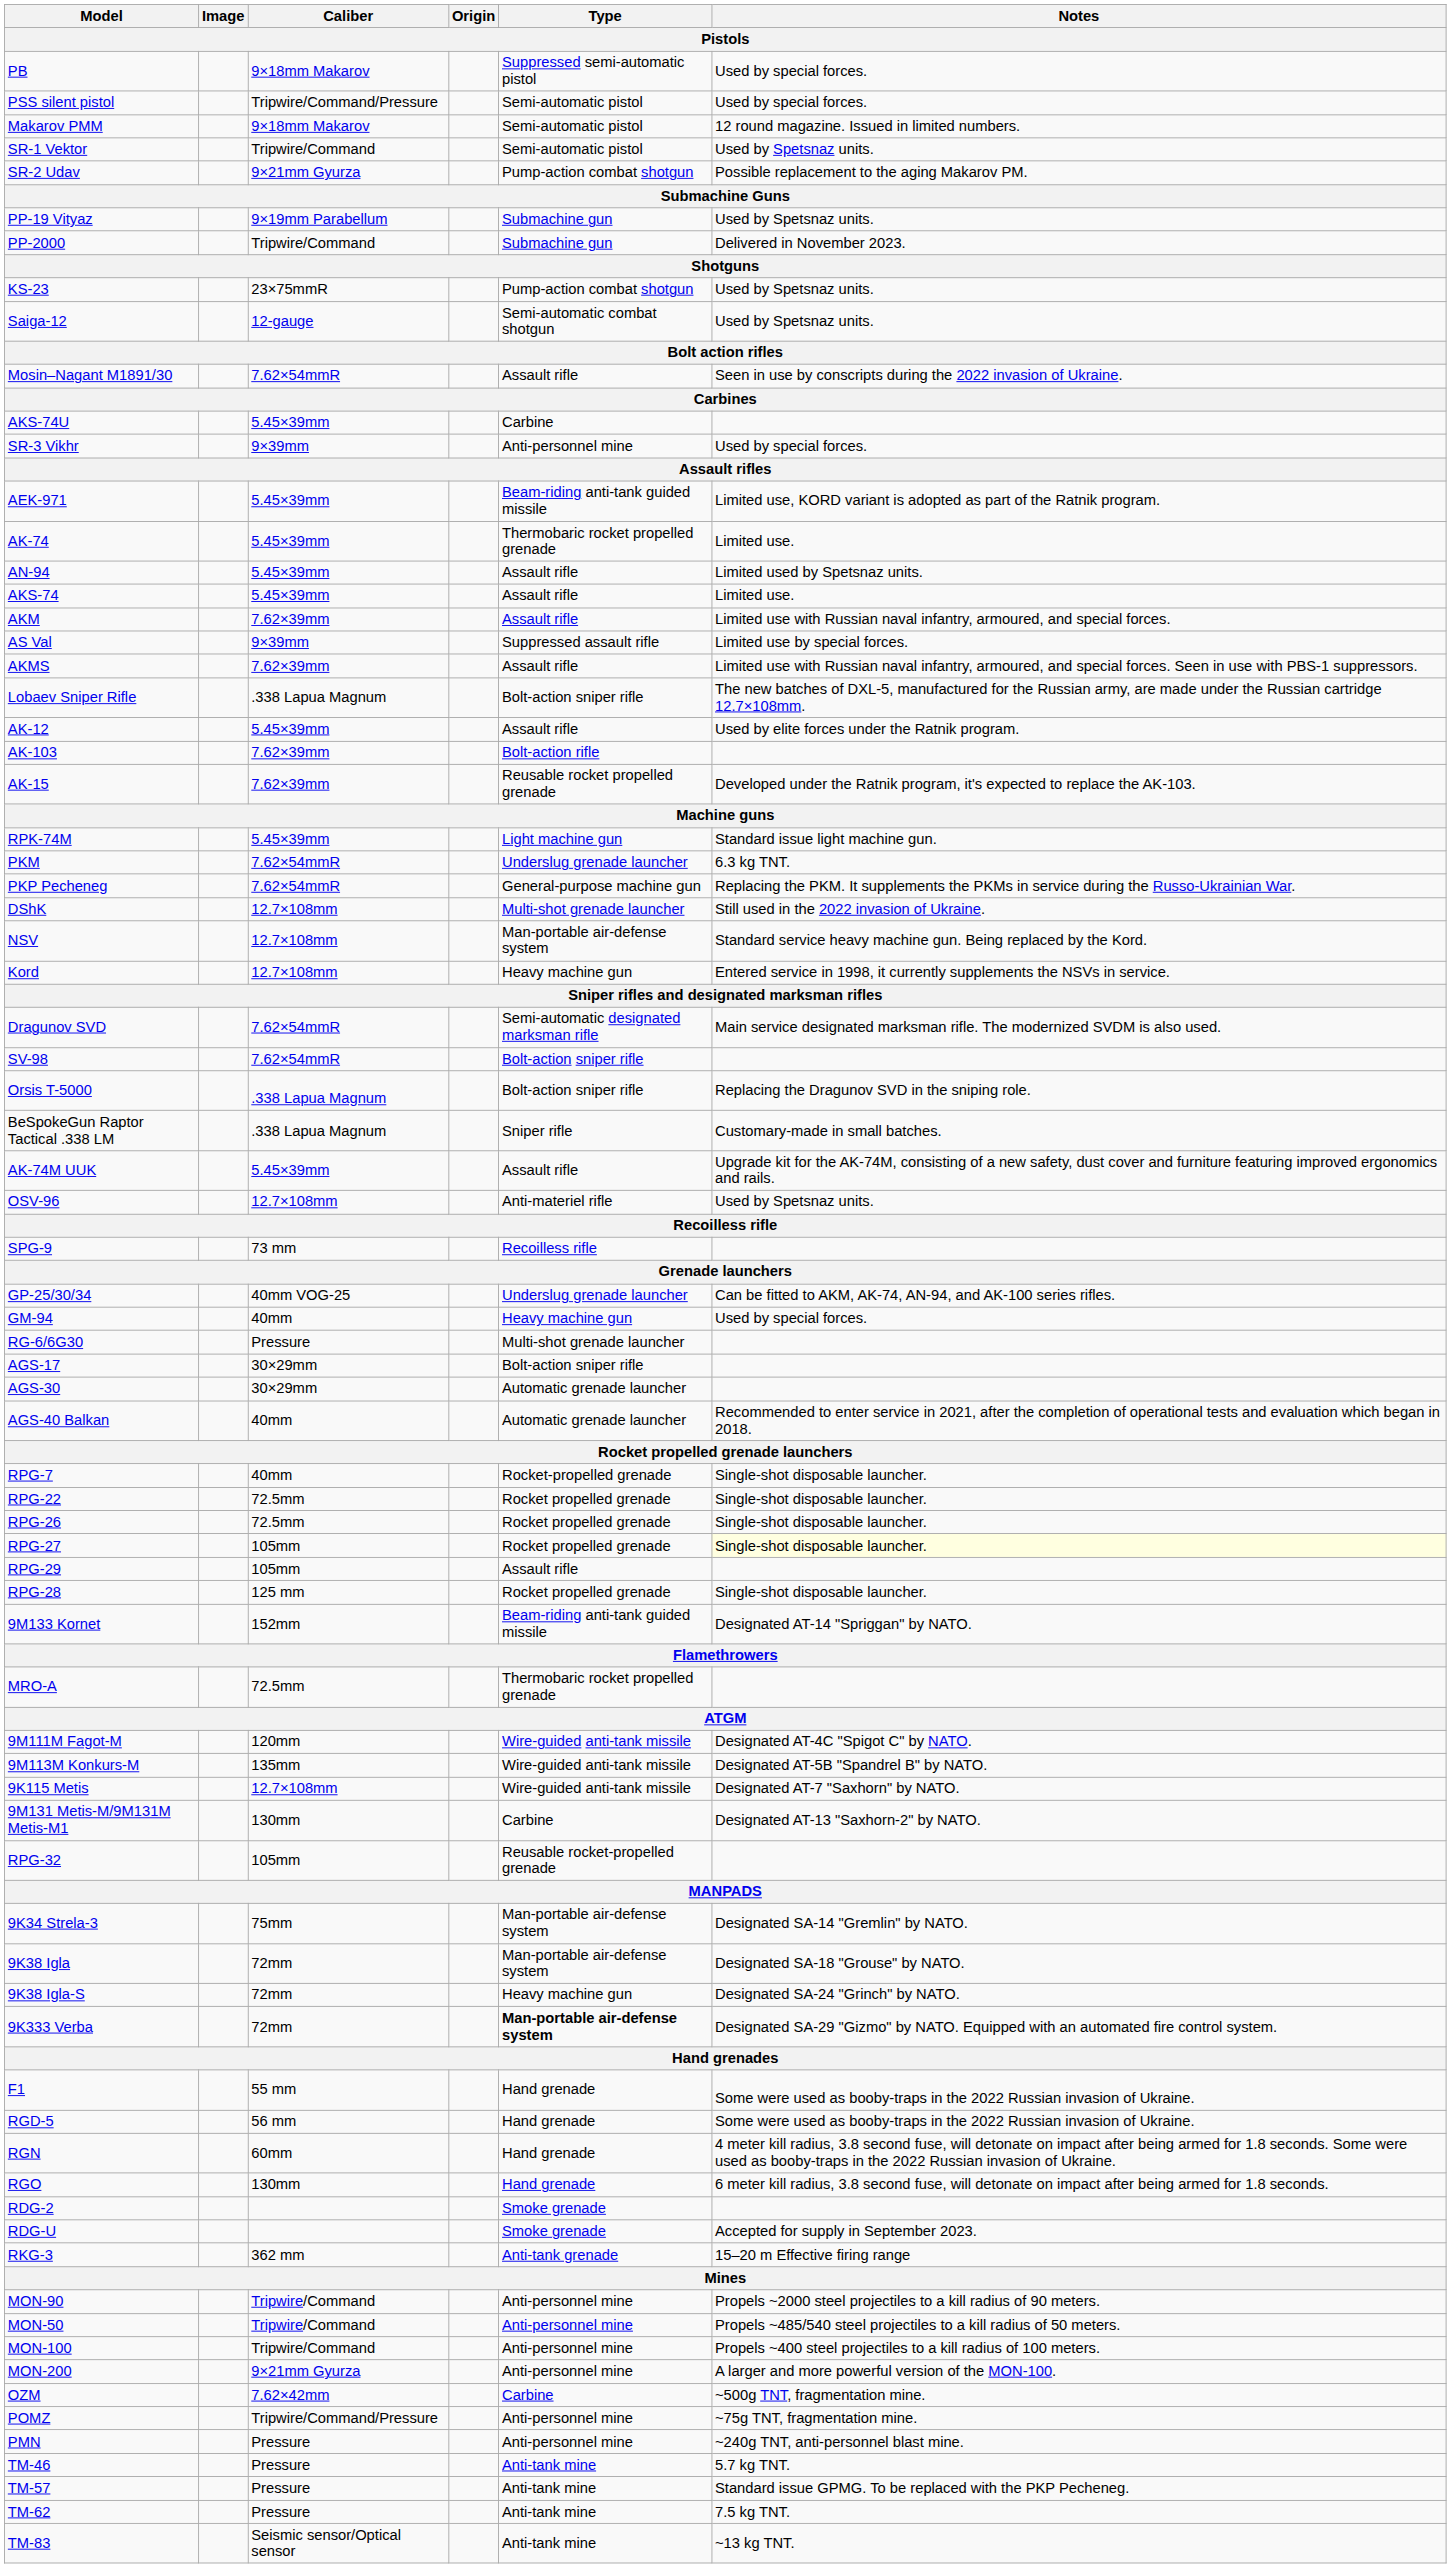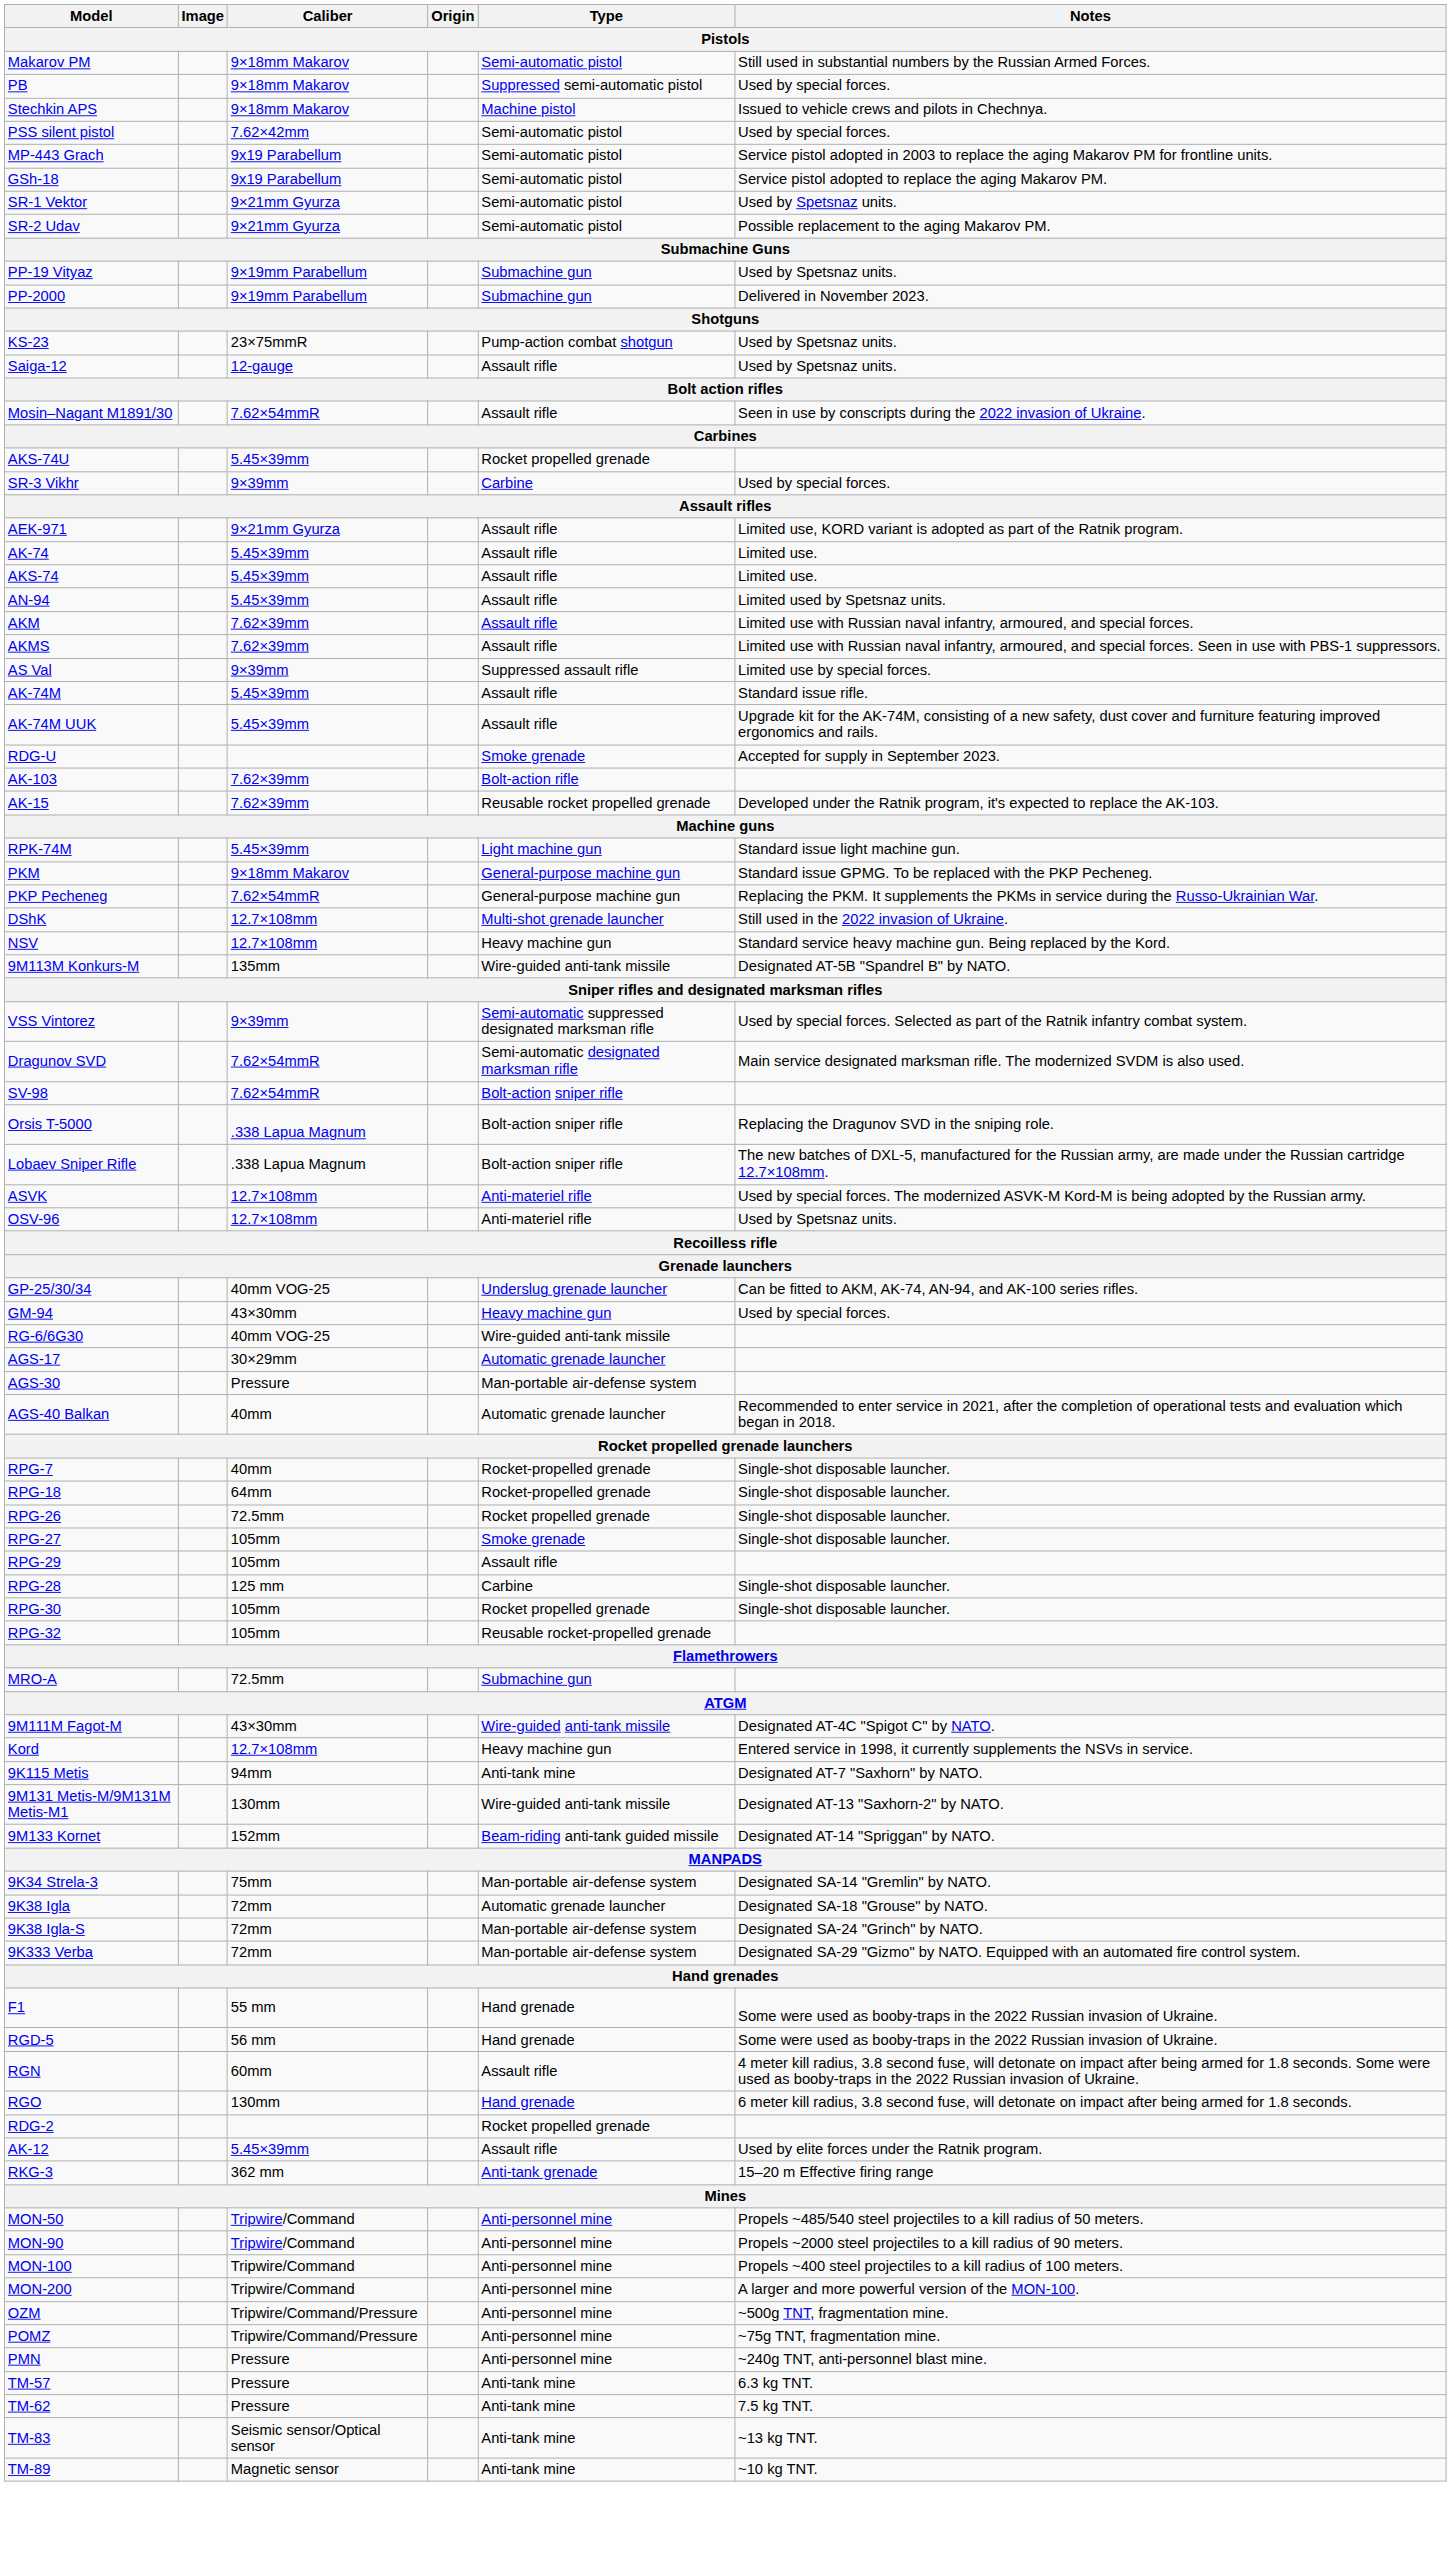+ row: Makarov PM | 9×18mm Makarov | Semi-automatic pistol | Still used in substantial numbers by the Russian Armed Forces.
+ row: Stechkin APS | 9×18mm Makarov | Machine pistol | Issued to vehicle crews and pilots in Chechnya.
PSS silent pistol | Caliber: Tripwire/Command/Pressure -> 7.62×42mm
- row: Makarov PMM | 9×18mm Makarov | Semi-automatic pistol | 12 round magazine. Issued in limited numbers.
+ row: MP-443 Grach | 9x19 Parabellum | Semi-automatic pistol | Service pistol adopted in 2003 to replace the aging Makarov PM for frontline units.
+ row: GSh-18 | 9x19 Parabellum | Semi-automatic pistol | Service pistol adopted to replace the aging Makarov PM.
SR-1 Vektor | Caliber: Tripwire/Command -> 9×21mm Gyurza
SR-2 Udav | Type: Pump-action combat shotgun -> Semi-automatic pistol
PP-2000 | Caliber: Tripwire/Command -> 9×19mm Parabellum
Saiga-12 | Type: Semi-automatic combat shotgun -> Assault rifle
AKS-74U | Type: Carbine -> Rocket propelled grenade
SR-3 Vikhr | Type: Anti-personnel mine -> Carbine
AEK-971 | Caliber: 5.45×39mm -> 9×21mm Gyurza
AEK-971 | Type: Beam-riding anti-tank guided missile -> Assault rifle
AK-74 | Type: Thermobaric rocket propelled grenade -> Assault rifle
rows swapped: AKS-74 <-> AN-94
rows swapped: AKMS <-> AS Val
+ row: AK-74M | 5.45×39mm | Assault rifle | Standard issue rifle.
rows swapped: AK-74M UUK <-> Lobaev Sniper Rifle
rows swapped: AK-12 <-> RDG-U
PKM | Caliber: 7.62×54mmR -> 9×18mm Makarov
PKM | Type: Underslug grenade launcher -> General-purpose machine gun
PKM | Notes: 6.3 kg TNT. -> Standard issue GPMG. To be replaced with the PKP Pecheneg.
NSV | Type: Man-portable air-defense system -> Heavy machine gun
rows swapped: Kord <-> 9M113M Konkurs-M
+ row: VSS Vintorez | 9×39mm | Semi-automatic suppressed designated marksman rifle | Used by special forces. Selected as part of the Ratnik infantry combat system.
- row: BeSpokeGun Raptor Tactical .338 LM | .338 Lapua Magnum | Sniper rifle | Customary-made in small batches.
+ row: ASVK | 12.7×108mm | Anti-materiel rifle | Used by special forces. The modernized ASVK-M Kord-M is being adopted by the Russian army.
- row: SPG-9 | 73 mm | Recoilless rifle
GM-94 | Caliber: 40mm -> 43×30mm
RG-6/6G30 | Caliber: Pressure -> 40mm VOG-25
RG-6/6G30 | Type: Multi-shot grenade launcher -> Wire-guided anti-tank missile
AGS-17 | Type: Bolt-action sniper rifle -> Automatic grenade launcher
AGS-30 | Caliber: 30×29mm -> Pressure
AGS-30 | Type: Automatic grenade launcher -> Man-portable air-defense system
+ row: RPG-18 | 64mm | Rocket-propelled grenade | Single-shot disposable launcher.
- row: RPG-22 | 72.5mm | Rocket propelled grenade | Single-shot disposable launcher.
RPG-27 | Type: Rocket propelled grenade -> Smoke grenade
RPG-27 | Notes: lightyellow background -> no background
RPG-28 | Type: Rocket propelled grenade -> Carbine
+ row: RPG-30 | 105mm | Rocket propelled grenade | Single-shot disposable launcher.
rows swapped: RPG-32 <-> 9M133 Kornet
MRO-A | Type: Thermobaric rocket propelled grenade -> Submachine gun
9M111M Fagot-M | Caliber: 120mm -> 43×30mm
9K115 Metis | Caliber: 12.7×108mm -> 94mm
9K115 Metis | Type: Wire-guided anti-tank missile -> Anti-tank mine
9М131 Metis-M/9М131M Metis-M1 | Type: Carbine -> Wire-guided anti-tank missile
9K38 Igla | Type: Man-portable air-defense system -> Automatic grenade launcher
9K38 Igla-S | Type: Heavy machine gun -> Man-portable air-defense system
9K333 Verba | Type: bold -> normal
RGN | Type: Hand grenade -> Assault rifle
RDG-2 | Type: Smoke grenade -> Rocket propelled grenade
rows swapped: MON-50 <-> MON-90
MON-200 | Caliber: 9×21mm Gyurza -> Tripwire/Command
OZM | Caliber: 7.62×42mm -> Tripwire/Command/Pressure
OZM | Type: Carbine -> Anti-personnel mine
- row: TM-46 | Pressure | Anti-tank mine | 5.7 kg TNT.
TM-57 | Notes: Standard issue GPMG. To be replaced with the PKP Pecheneg. -> 6.3 kg TNT.
+ row: TM-89 | Magnetic sensor | Anti-tank mine | ~10 kg TNT.
